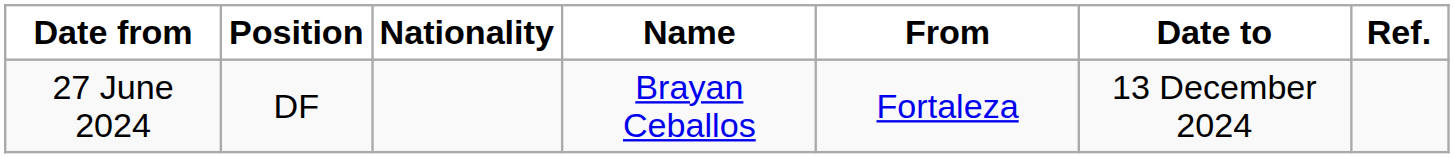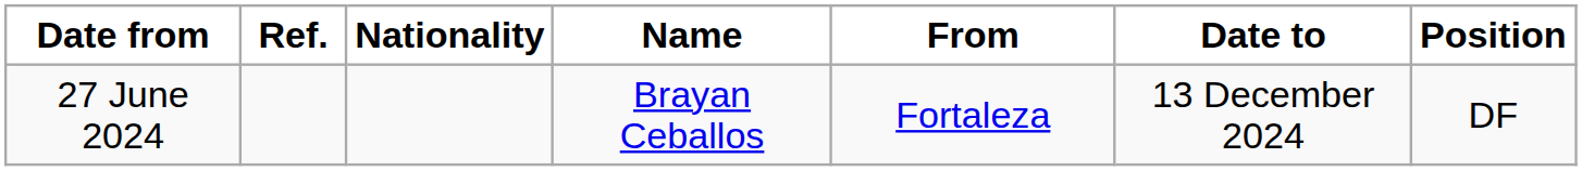columns swapped: Position <-> Ref.
